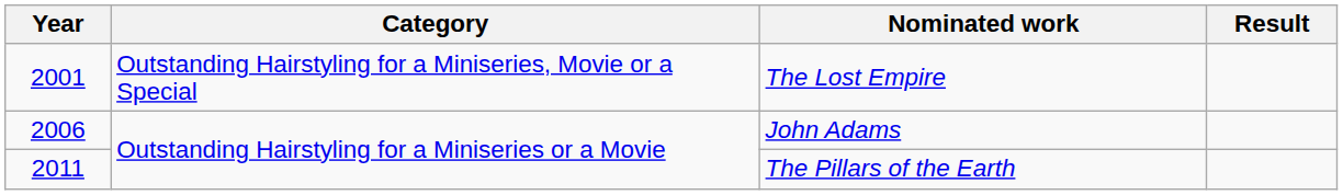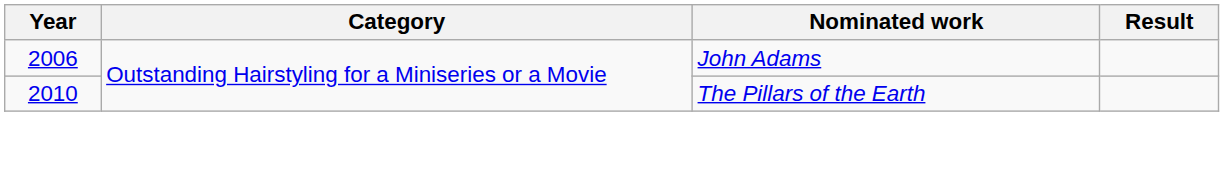- row: 2001 | Outstanding Hairstyling for a Miniseries, Movie or a Special | The Lost Empire
The Pillars of the Earth | Year: 2011 -> 2010
